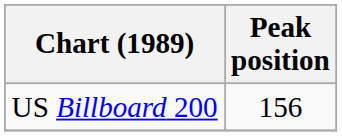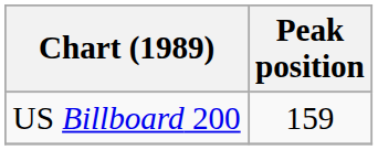US Billboard 200 | Peak position: 156 -> 159
